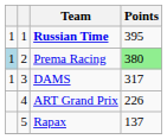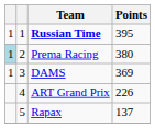Prema Racing | Points: lightgreen background -> no background
DAMS | Points: 317 -> 369
